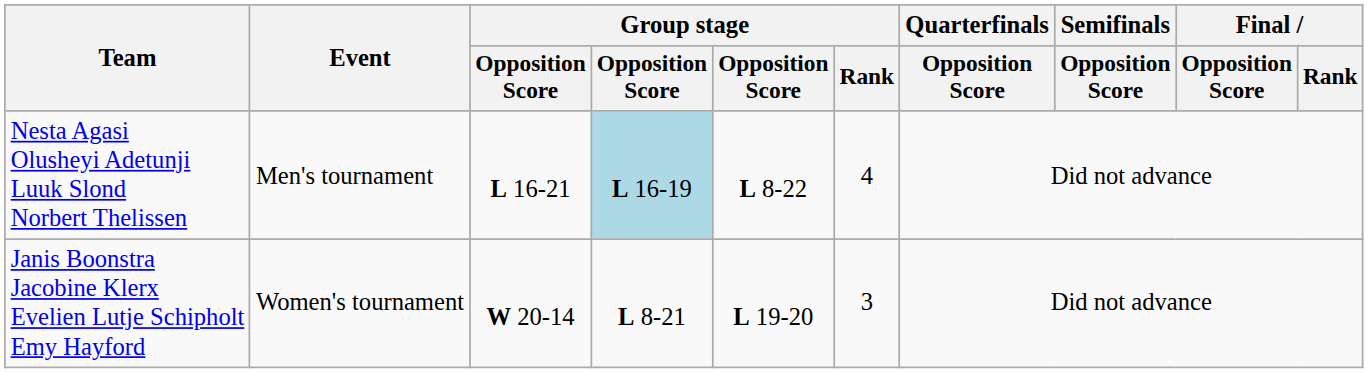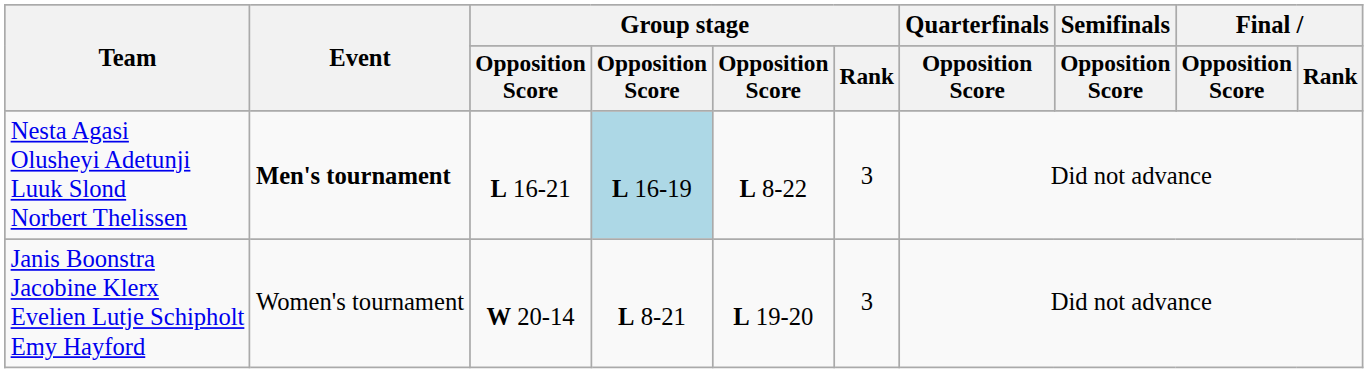Nesta Agasi Olusheyi Adetunji Luuk Slond Norbert Thelissen | Event: normal -> bold
Nesta Agasi Olusheyi Adetunji Luuk Slond Norbert Thelissen | Group stage / Rank: 4 -> 3
